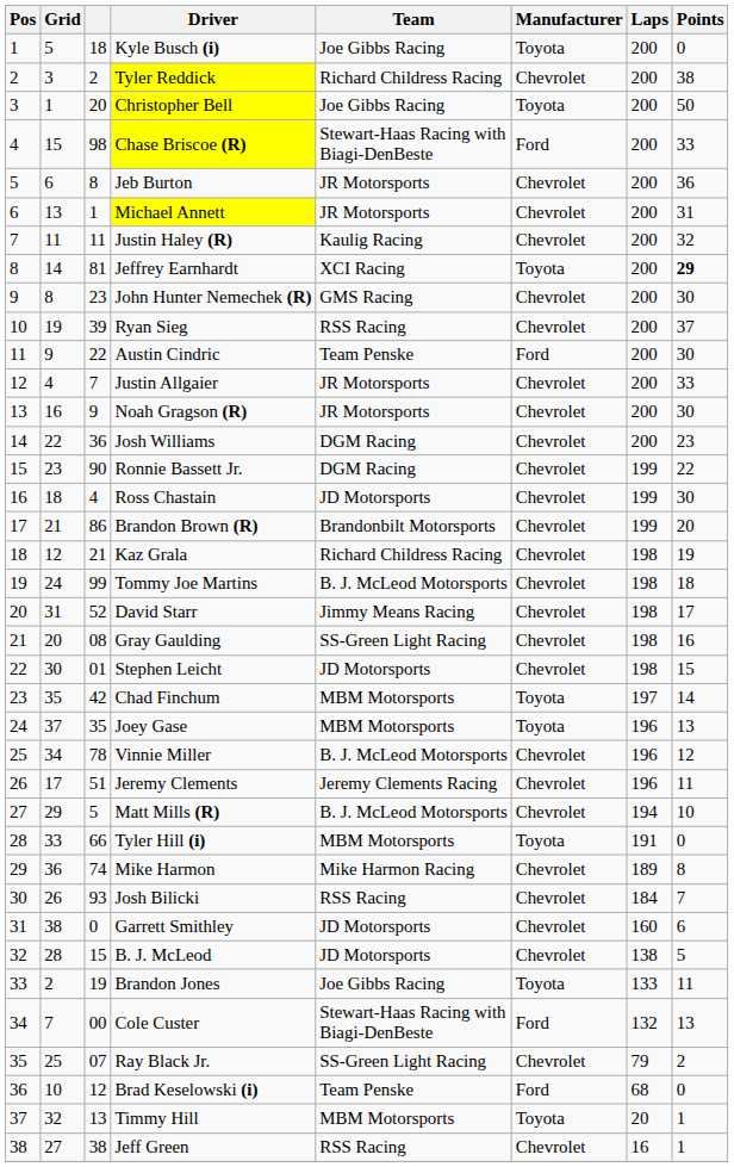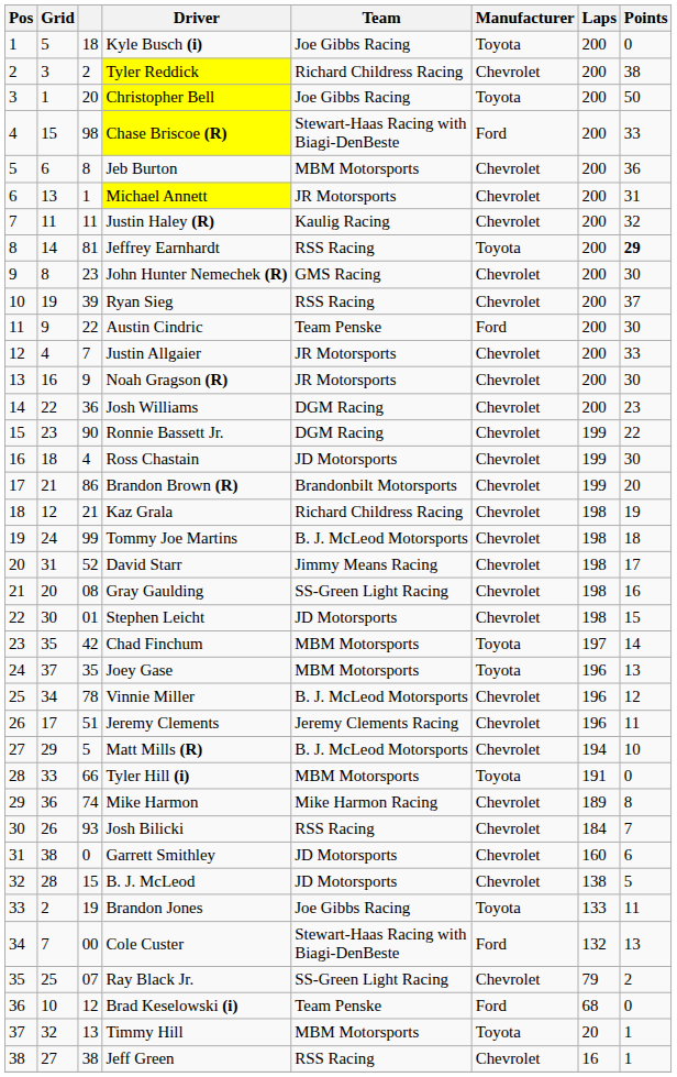Jeb Burton | Team: JR Motorsports -> MBM Motorsports
Jeffrey Earnhardt | Team: XCI Racing -> RSS Racing
